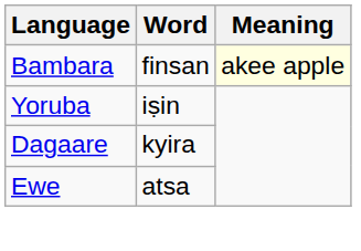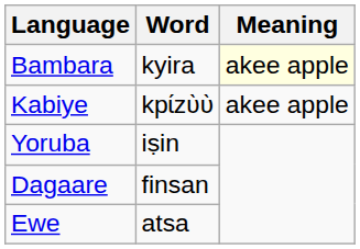Bambara | Word: finsan -> kyira
+ row: Kabiye | kpɩ́zʋ̀ʋ̀ | akee apple
Dagaare | Word: kyira -> finsan
